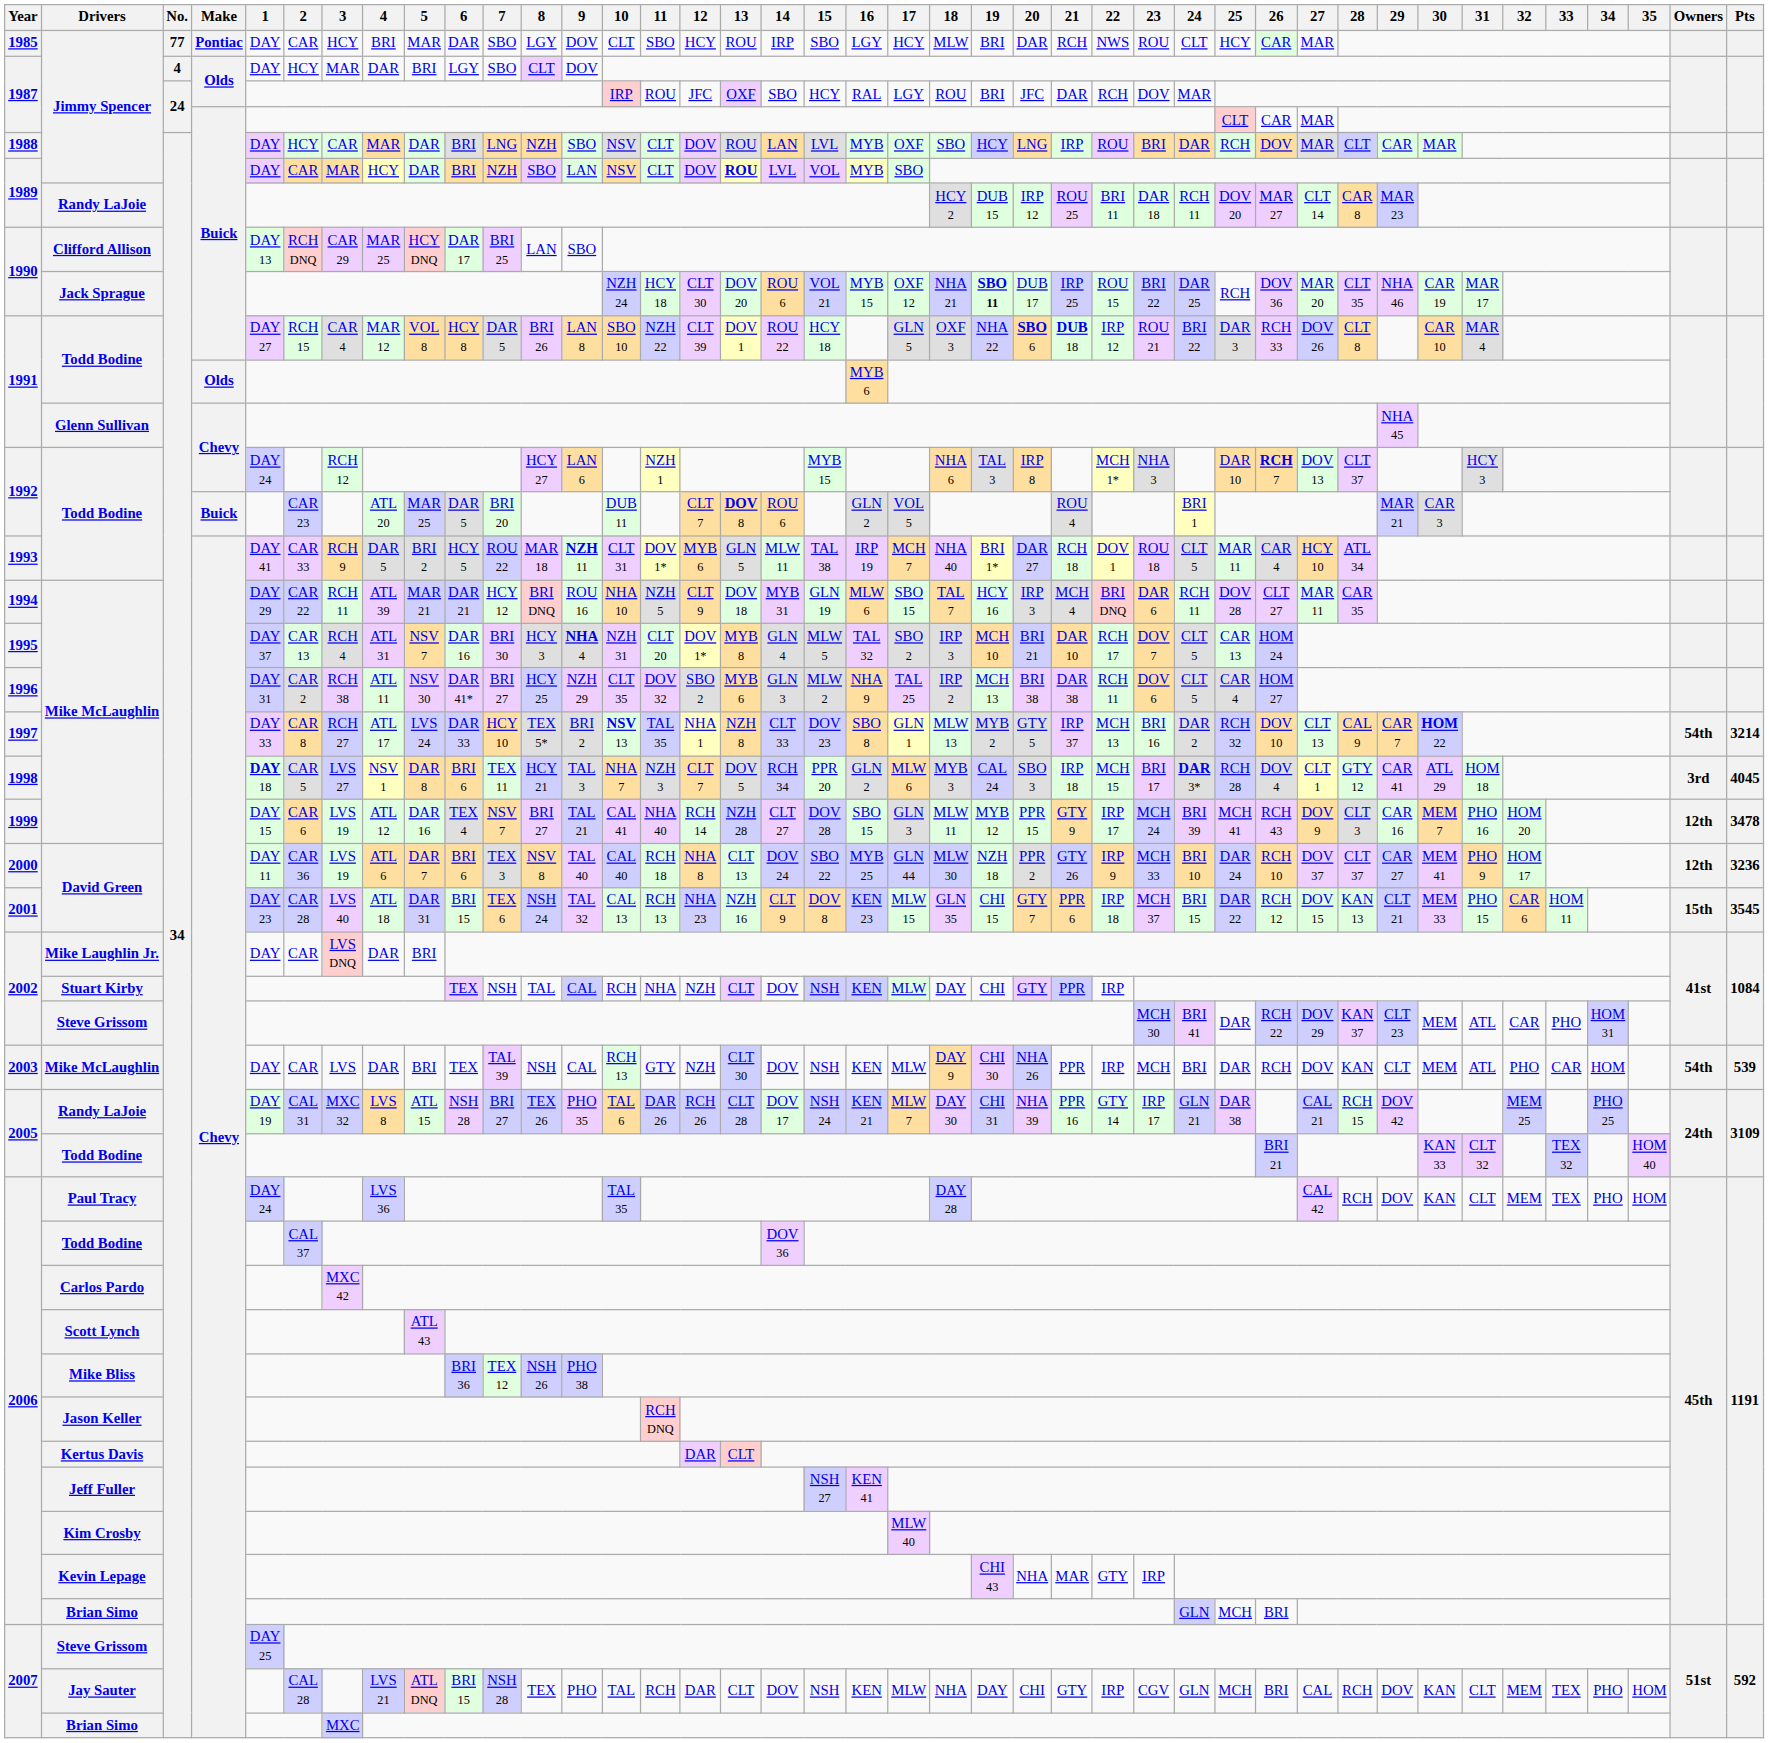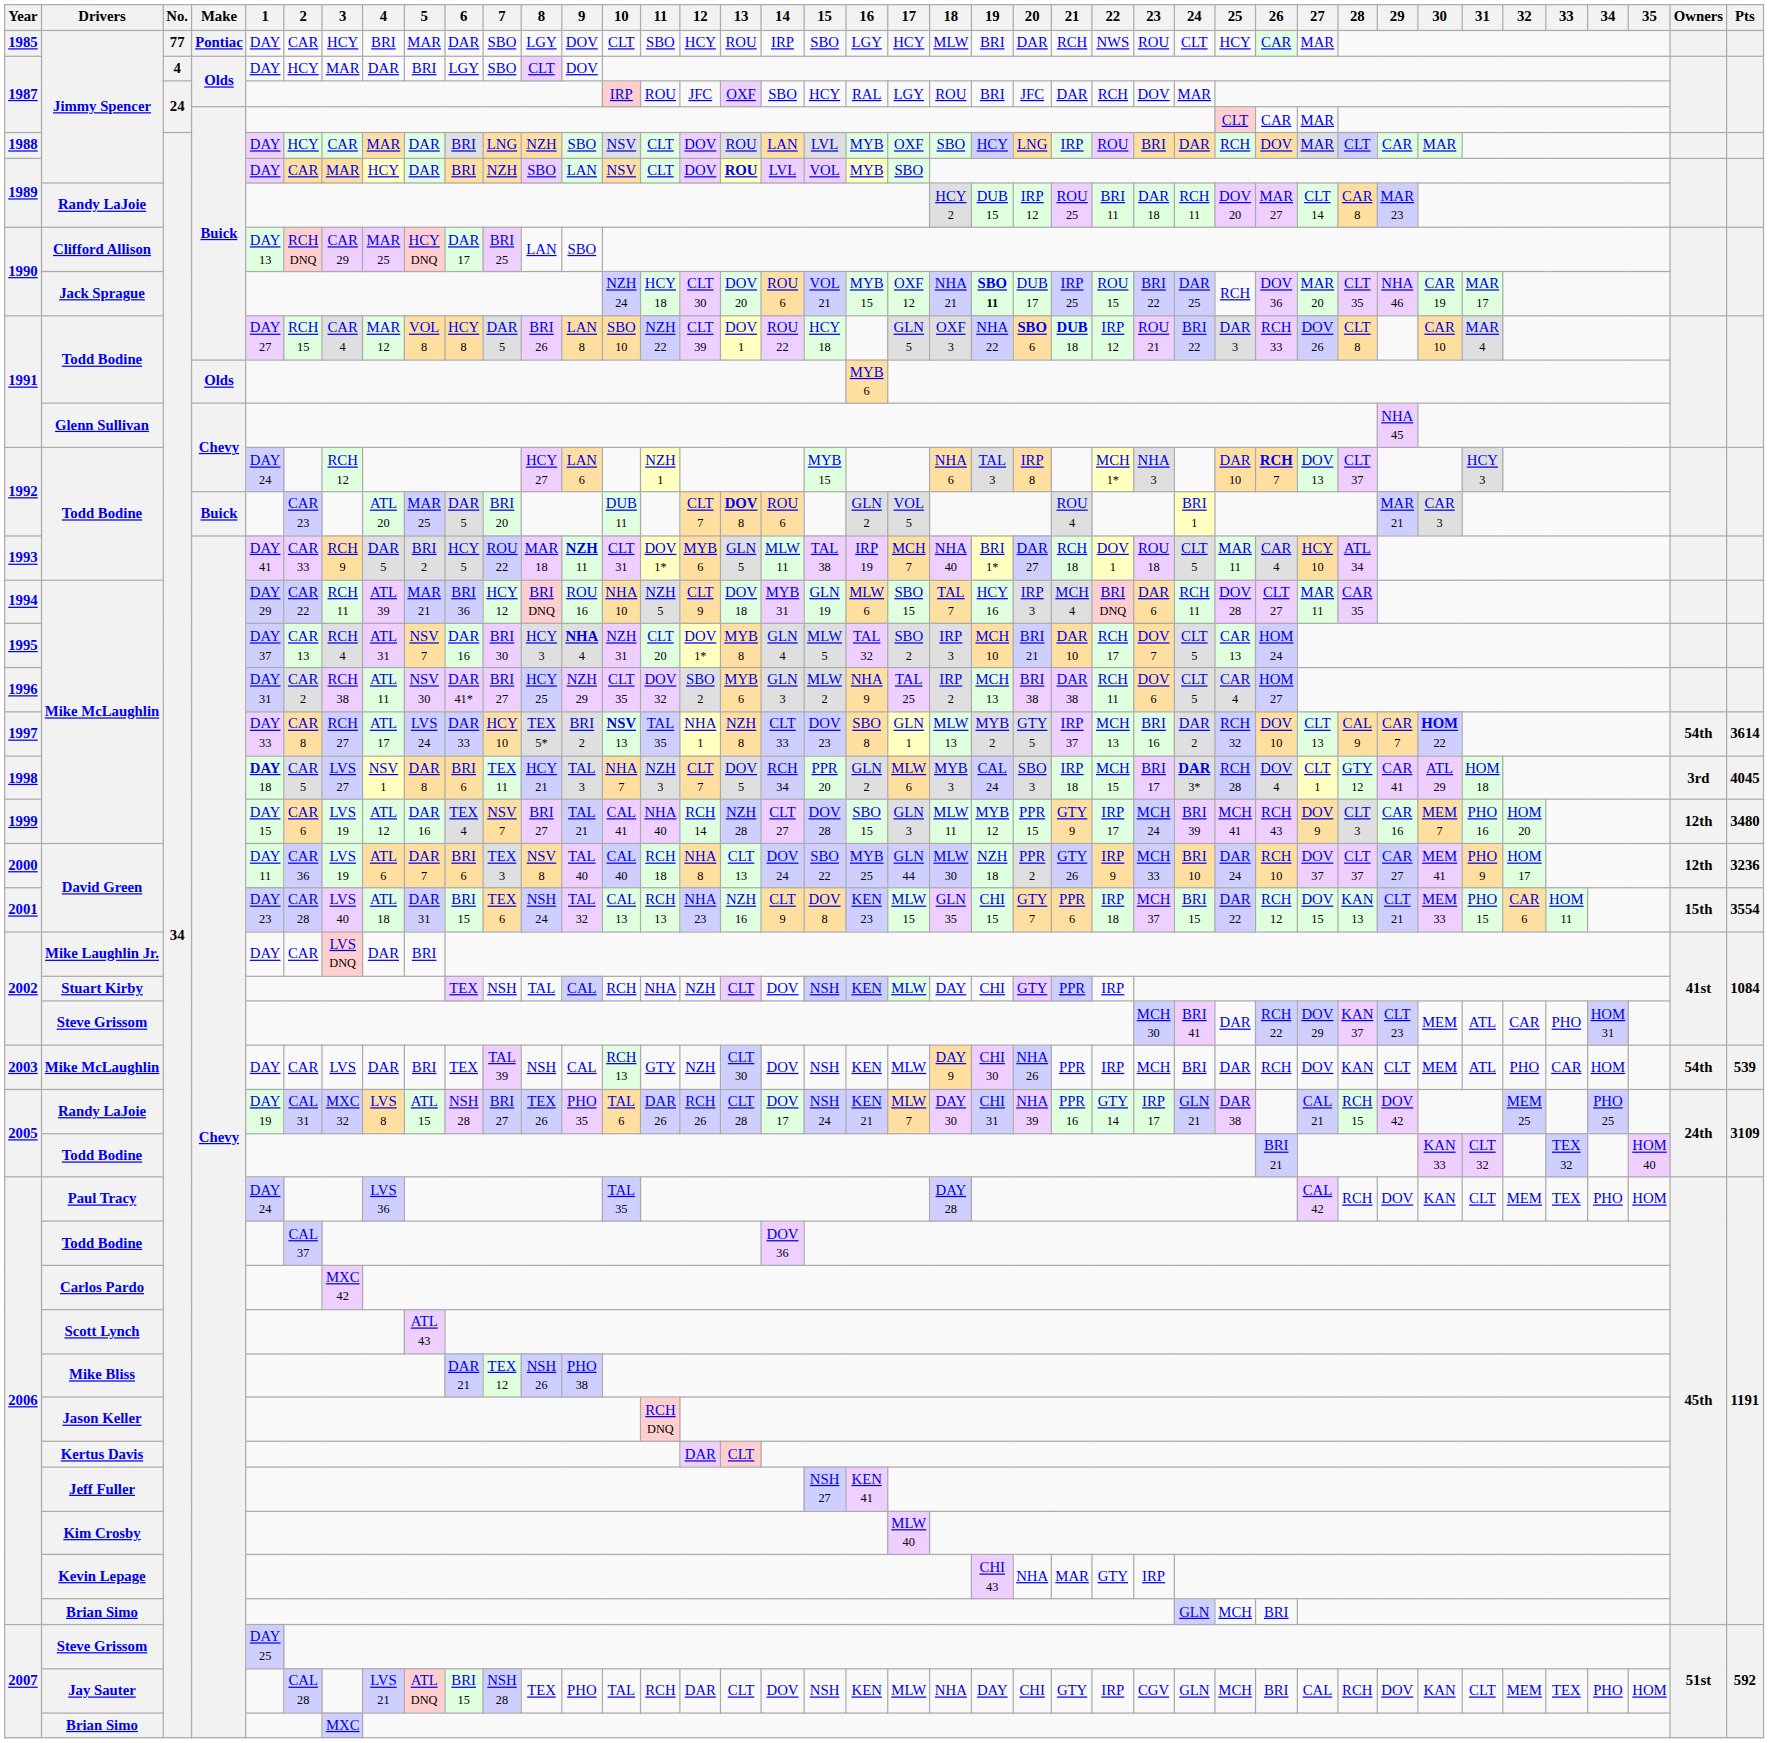1994 / Mike McLaughlin | 6: DAR 21 -> BRI 36
1997 / Mike McLaughlin | Pts: 3214 -> 3614
1999 / Mike McLaughlin | Pts: 3478 -> 3480
2001 / David Green | Pts: 3545 -> 3554
Mike Bliss | 6: BRI 36 -> DAR 21
